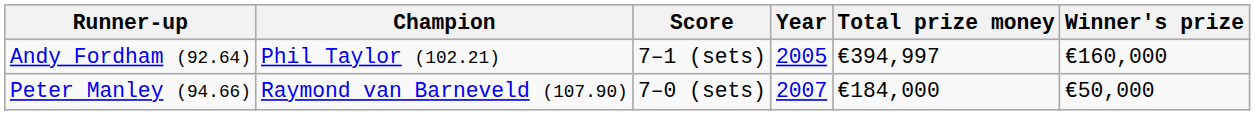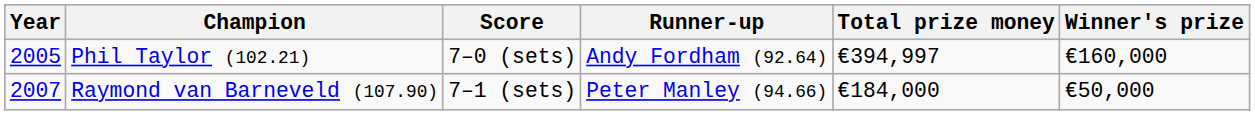columns swapped: Year <-> Runner-up
Phil Taylor (102.21) | Score: 7–1 (sets) -> 7–0 (sets)
Raymond van Barneveld (107.90) | Score: 7–0 (sets) -> 7–1 (sets)
